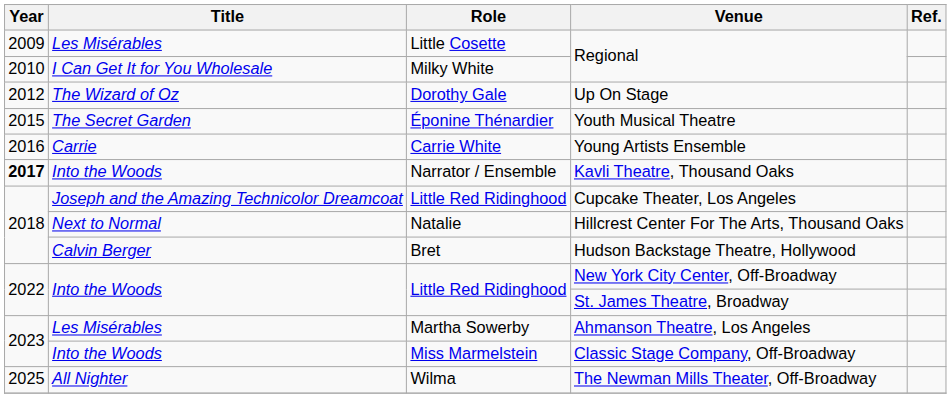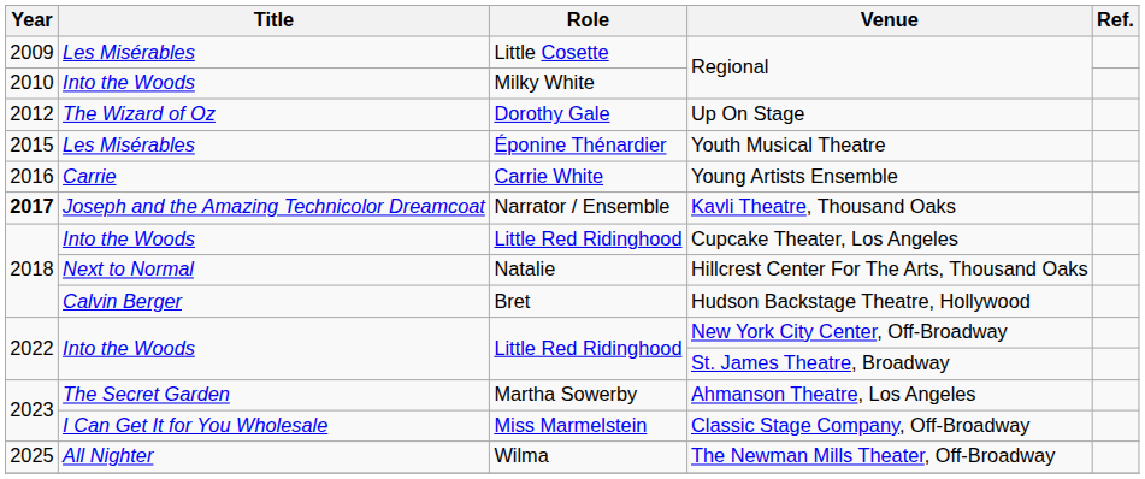Milky White / Regional | Title: I Can Get It for You Wholesale -> Into the Woods
Youth Musical Theatre | Title: The Secret Garden -> Les Misérables
Kavli Theatre, Thousand Oaks | Title: Into the Woods -> Joseph and the Amazing Technicolor Dreamcoat
Cupcake Theater, Los Angeles | Title: Joseph and the Amazing Technicolor Dreamcoat -> Into the Woods
Ahmanson Theatre, Los Angeles | Title: Les Misérables -> The Secret Garden
Classic Stage Company, Off-Broadway | Title: Into the Woods -> I Can Get It for You Wholesale
